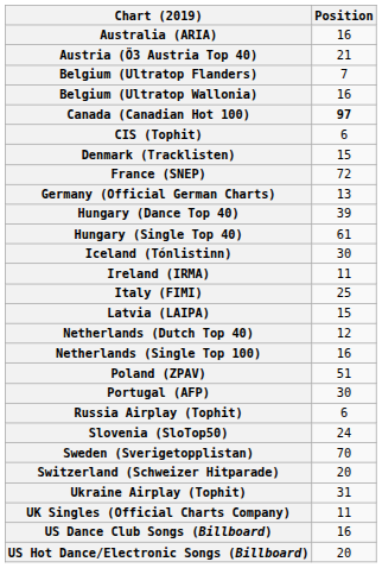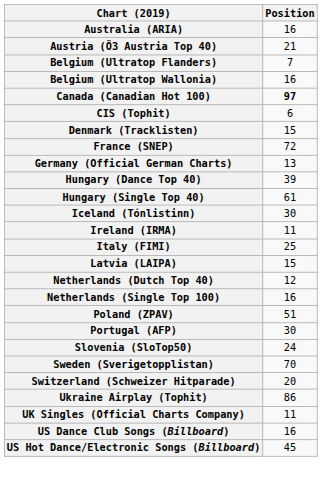- row: Russia Airplay (Tophit) | 6
Ukraine Airplay (Tophit) | Position: 31 -> 86
US Hot Dance/Electronic Songs (Billboard) | Position: 20 -> 45
